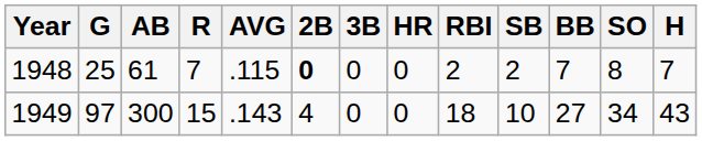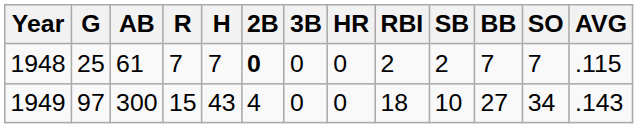columns swapped: H <-> AVG
1948 | SO: 8 -> 7
